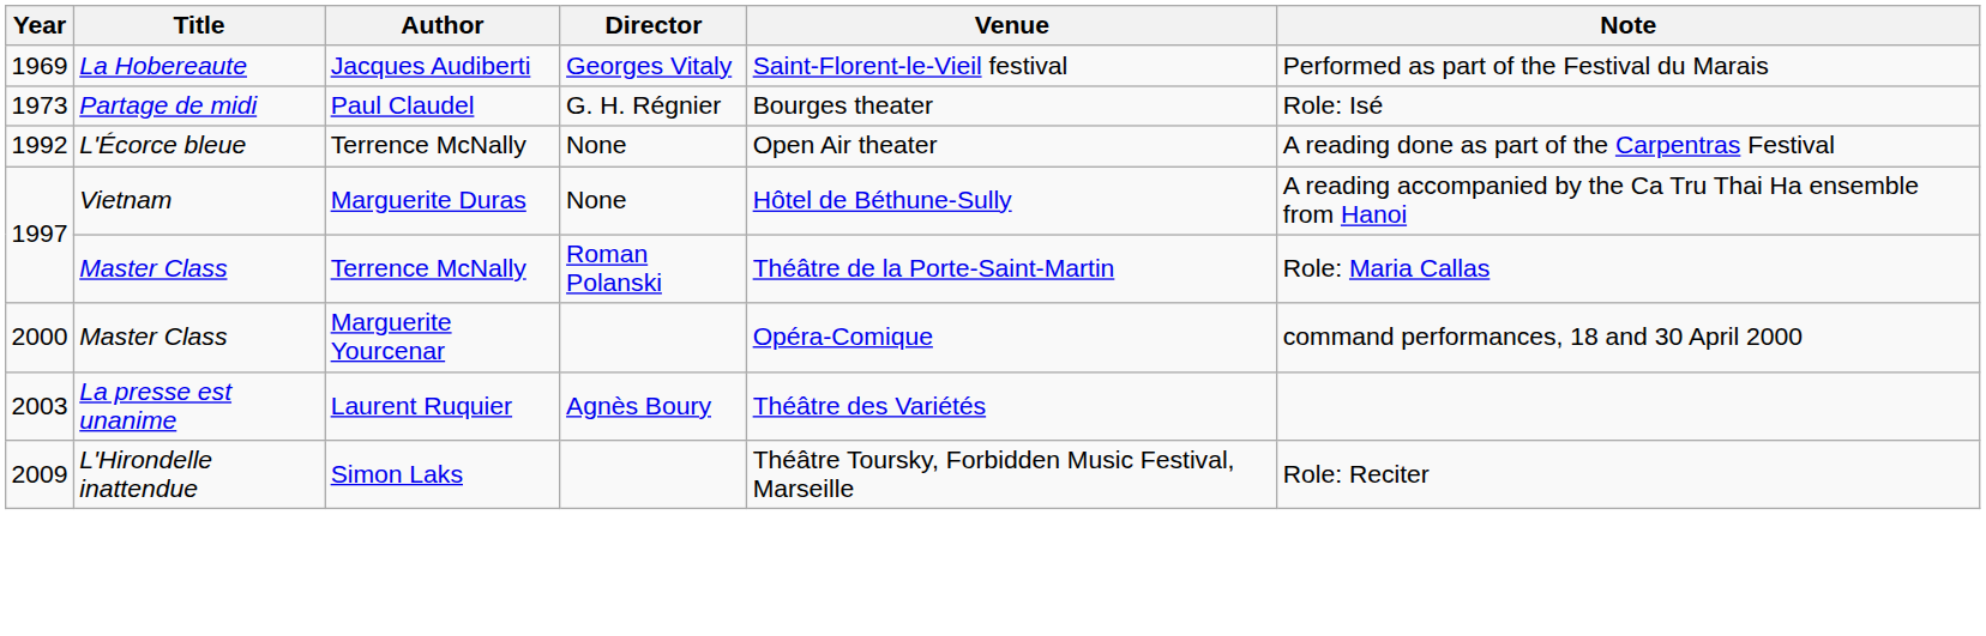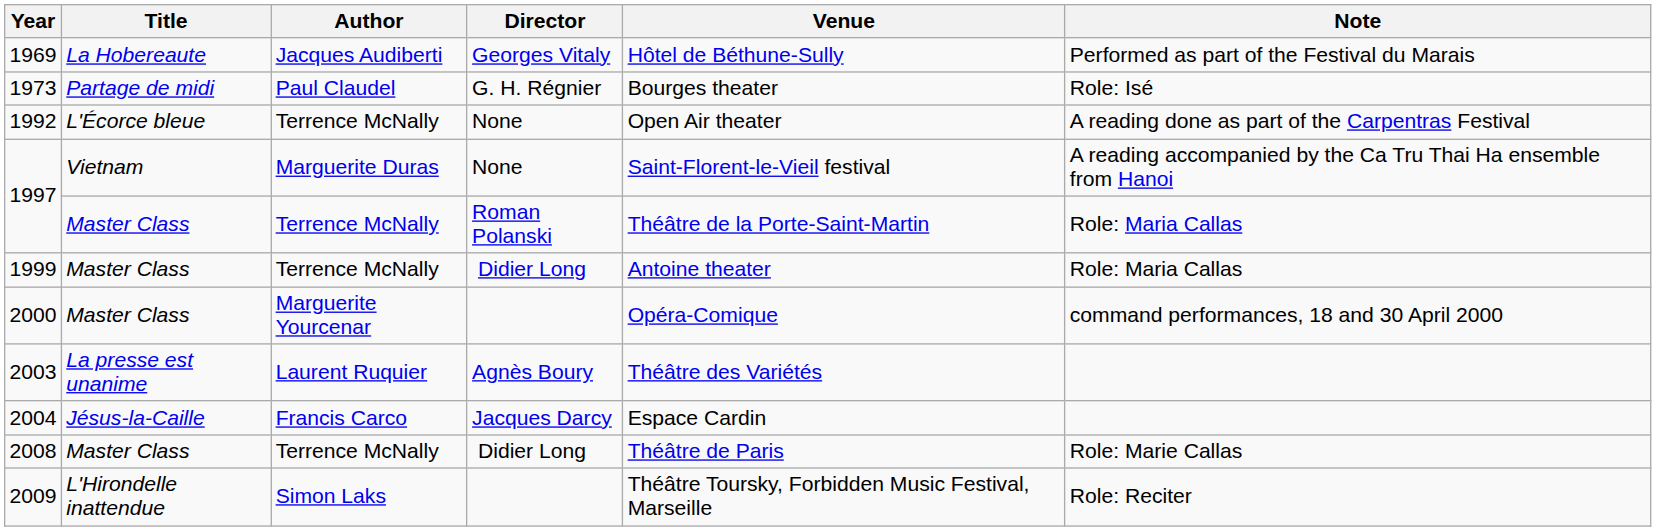1969 | Venue: Saint-Florent-le-Vieil festival -> Hôtel de Béthune-Sully
1997 / Vietnam | Venue: Hôtel de Béthune-Sully -> Saint-Florent-le-Vieil festival
+ row: 1999 | Master Class | Terrence McNally | Didier Long | Antoine theater | Role: Maria Callas
+ row: 2004 | Jésus-la-Caille | Francis Carco | Jacques Darcy | Espace Cardin
+ row: 2008 | Master Class | Terrence McNally | Didier Long | Théâtre de Paris | Role: Marie Callas
